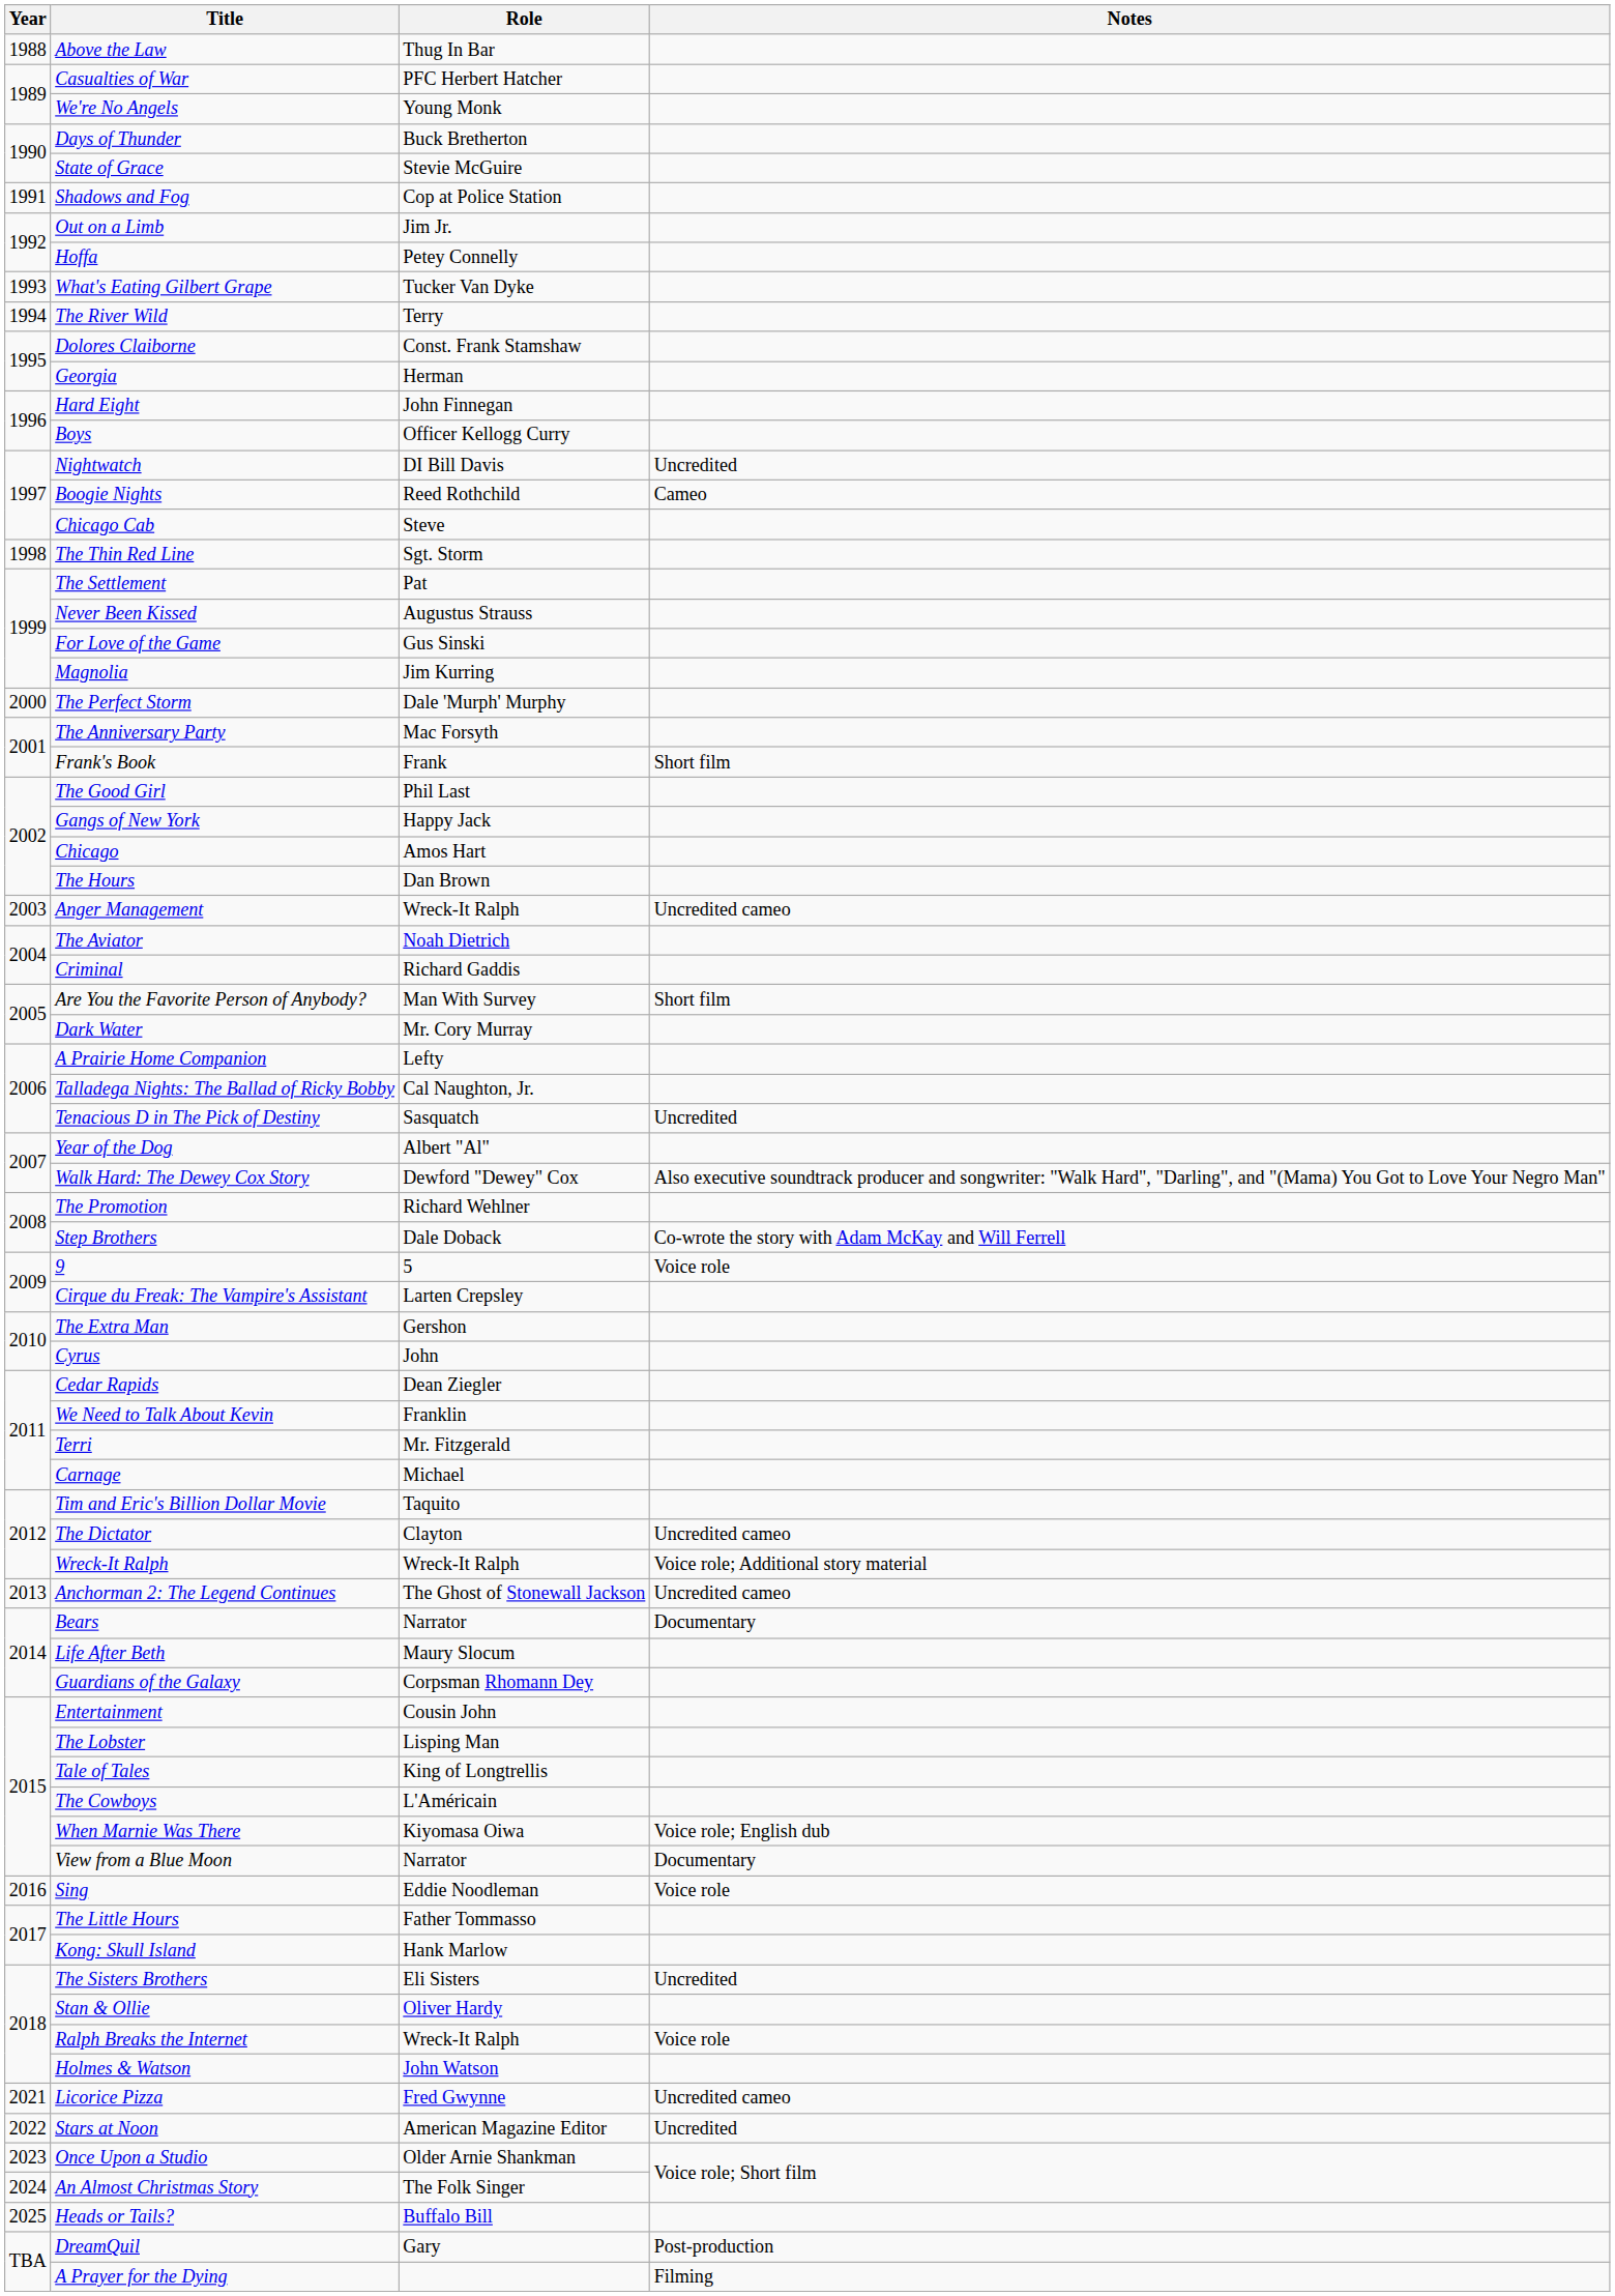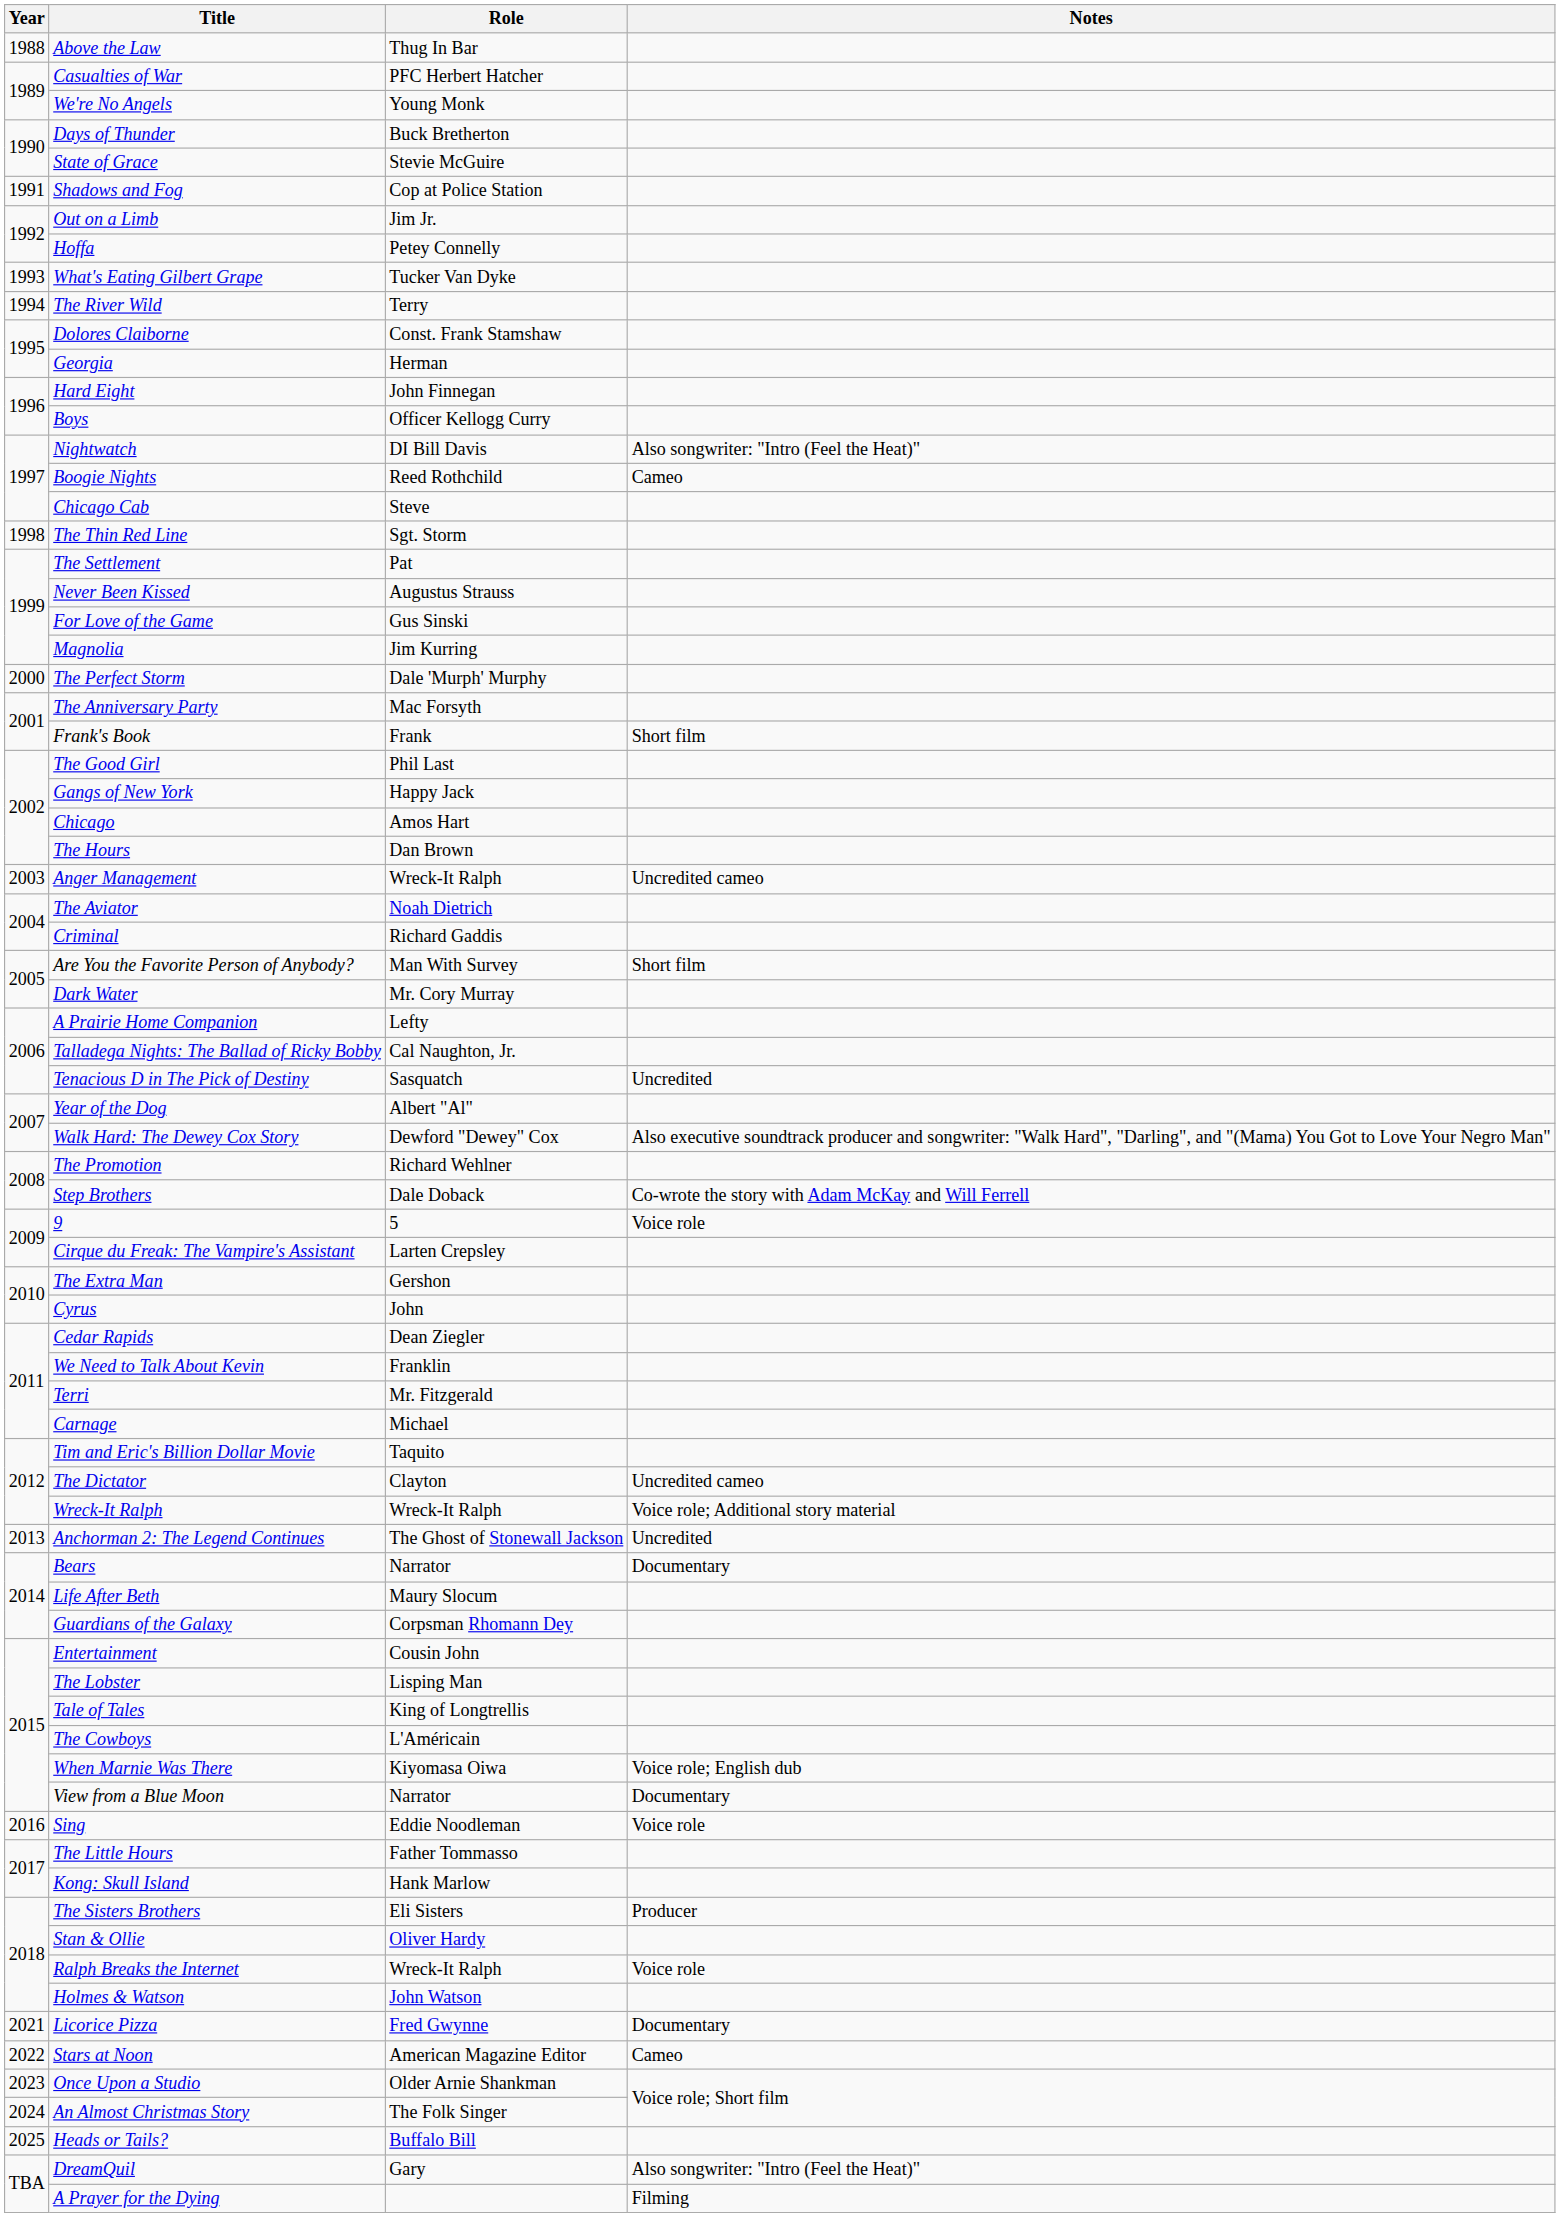Nightwatch | Notes: Uncredited -> Also songwriter: "Intro (Feel the Heat)"
Anchorman 2: The Legend Continues | Notes: Uncredited cameo -> Uncredited
The Sisters Brothers | Notes: Uncredited -> Producer
Licorice Pizza | Notes: Uncredited cameo -> Documentary
Stars at Noon | Notes: Uncredited -> Cameo
DreamQuil | Notes: Post-production -> Also songwriter: "Intro (Feel the Heat)"
